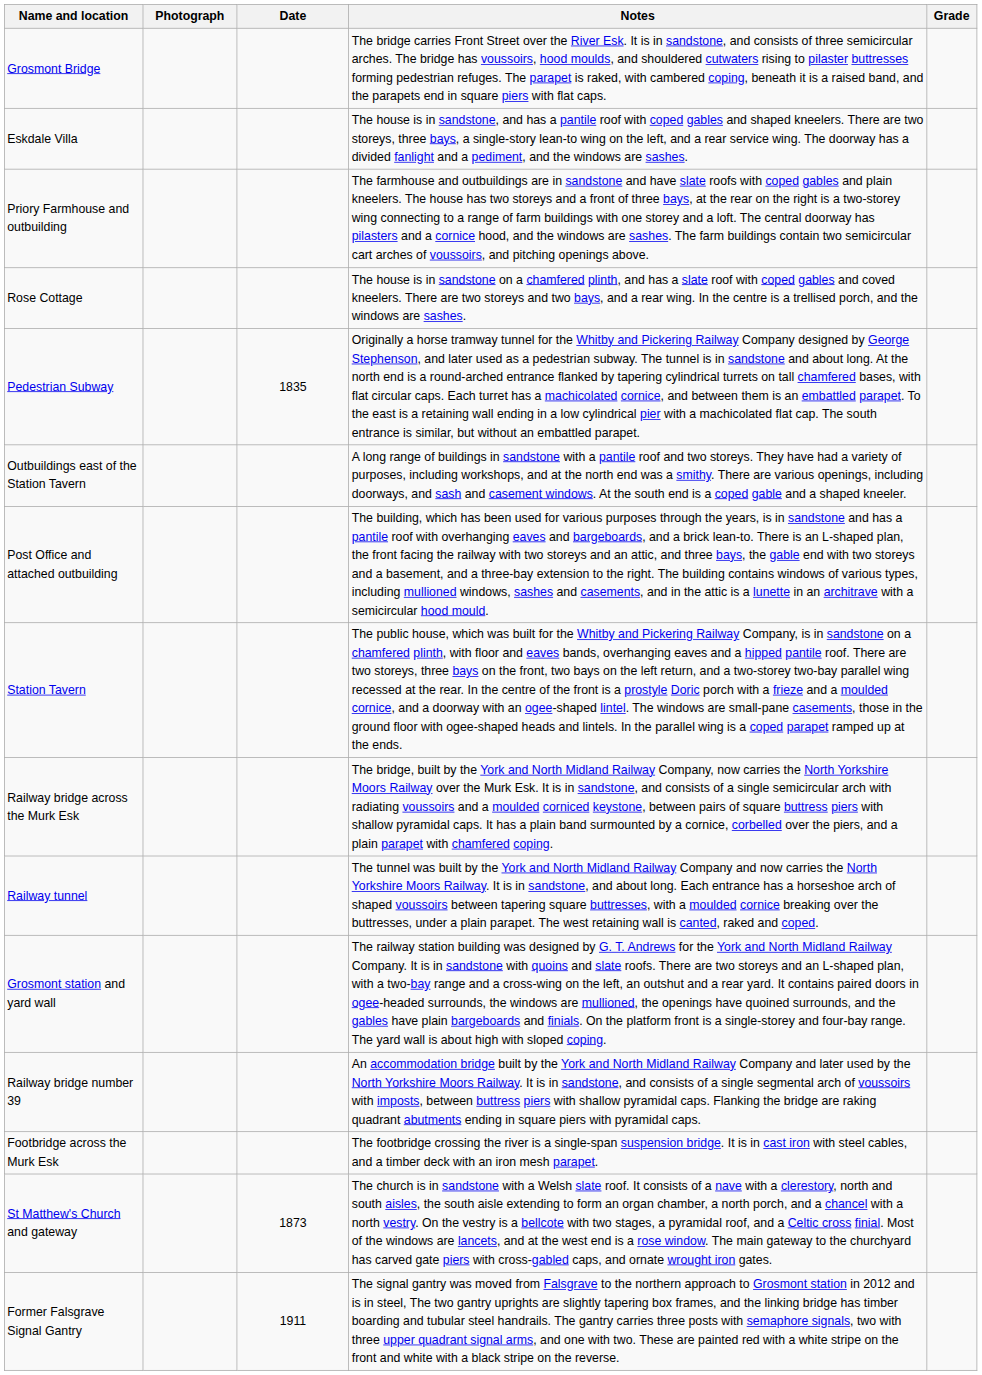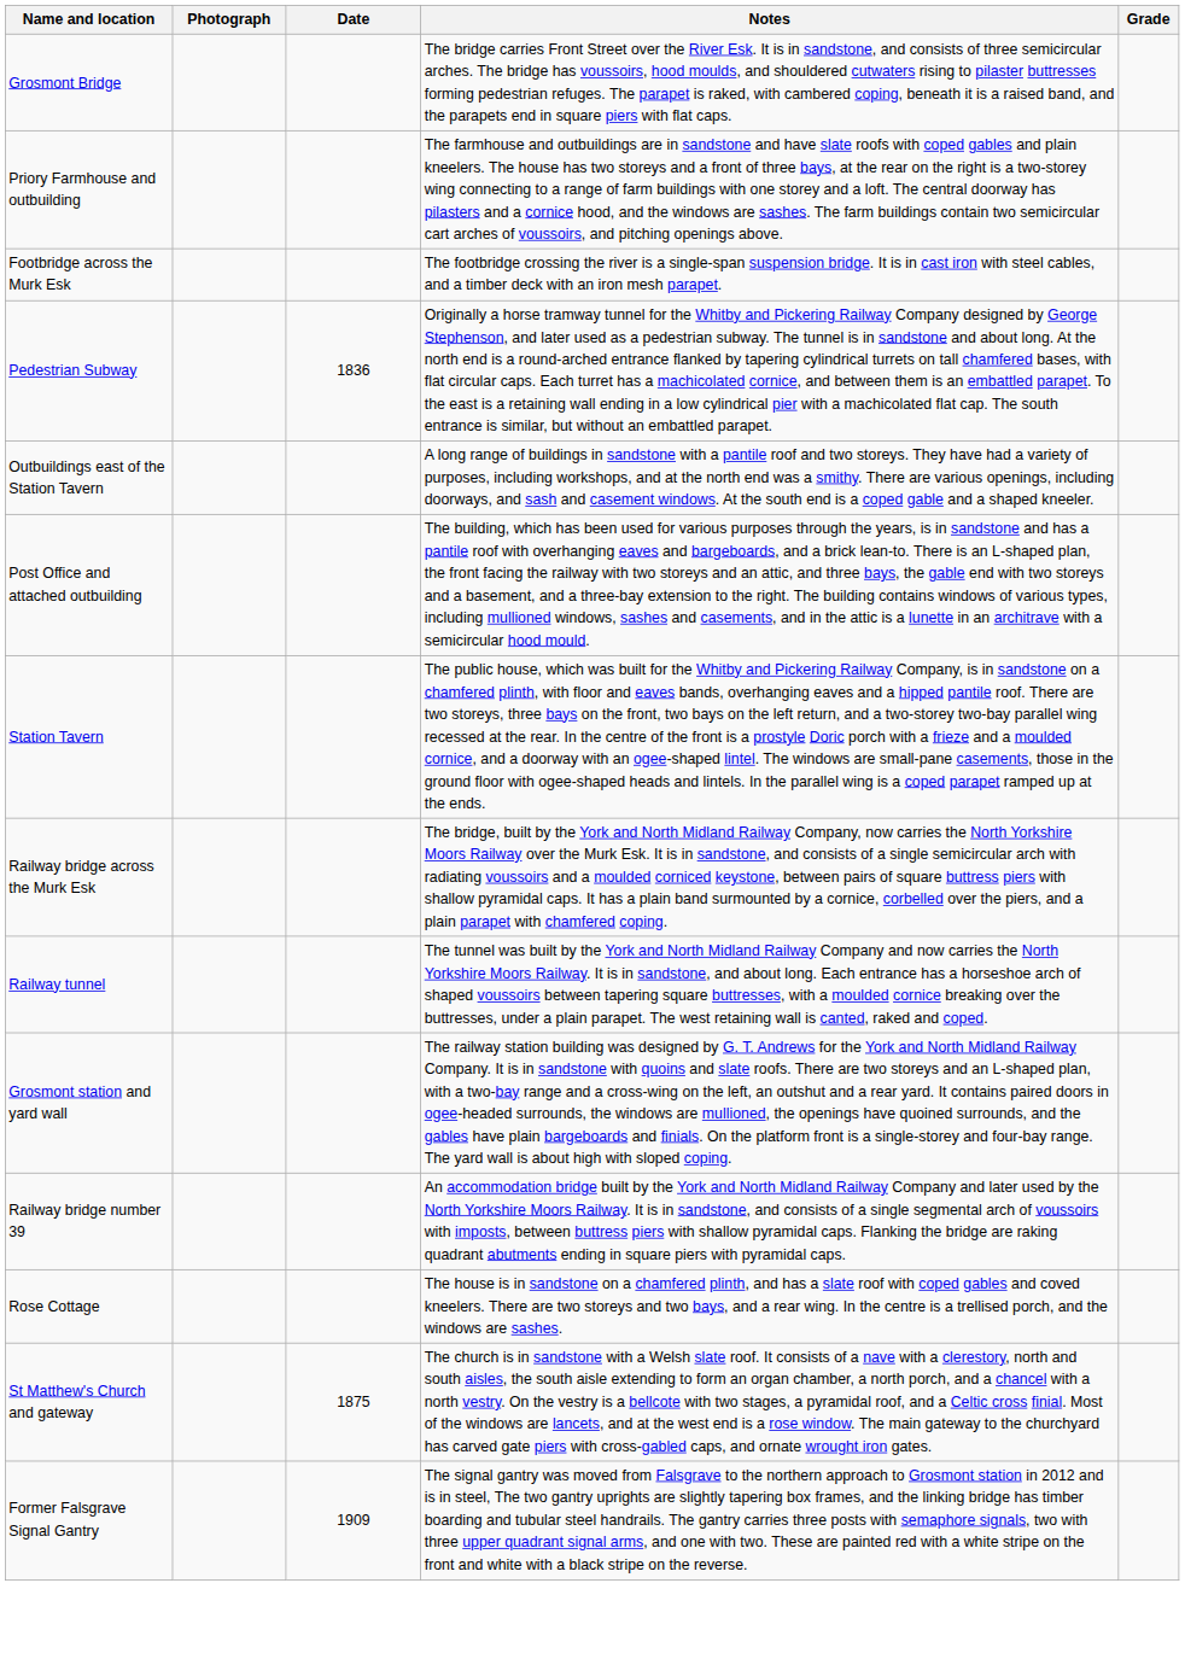- row: Eskdale Villa | The house is in sandstone, and has a pantile roof with coped gables and shaped kneelers. There are two storeys, three bays, a single-story lean-to wing on the left, and a rear service wing. The doorway has a divided fanlight and a pediment, and the windows are sashes.
rows swapped: Rose Cottage <-> Footbridge across the Murk Esk
Pedestrian Subway | Date: 1835 -> 1836
St Matthew's Church and gateway | Date: 1873 -> 1875
Former Falsgrave Signal Gantry | Date: 1911 -> 1909
